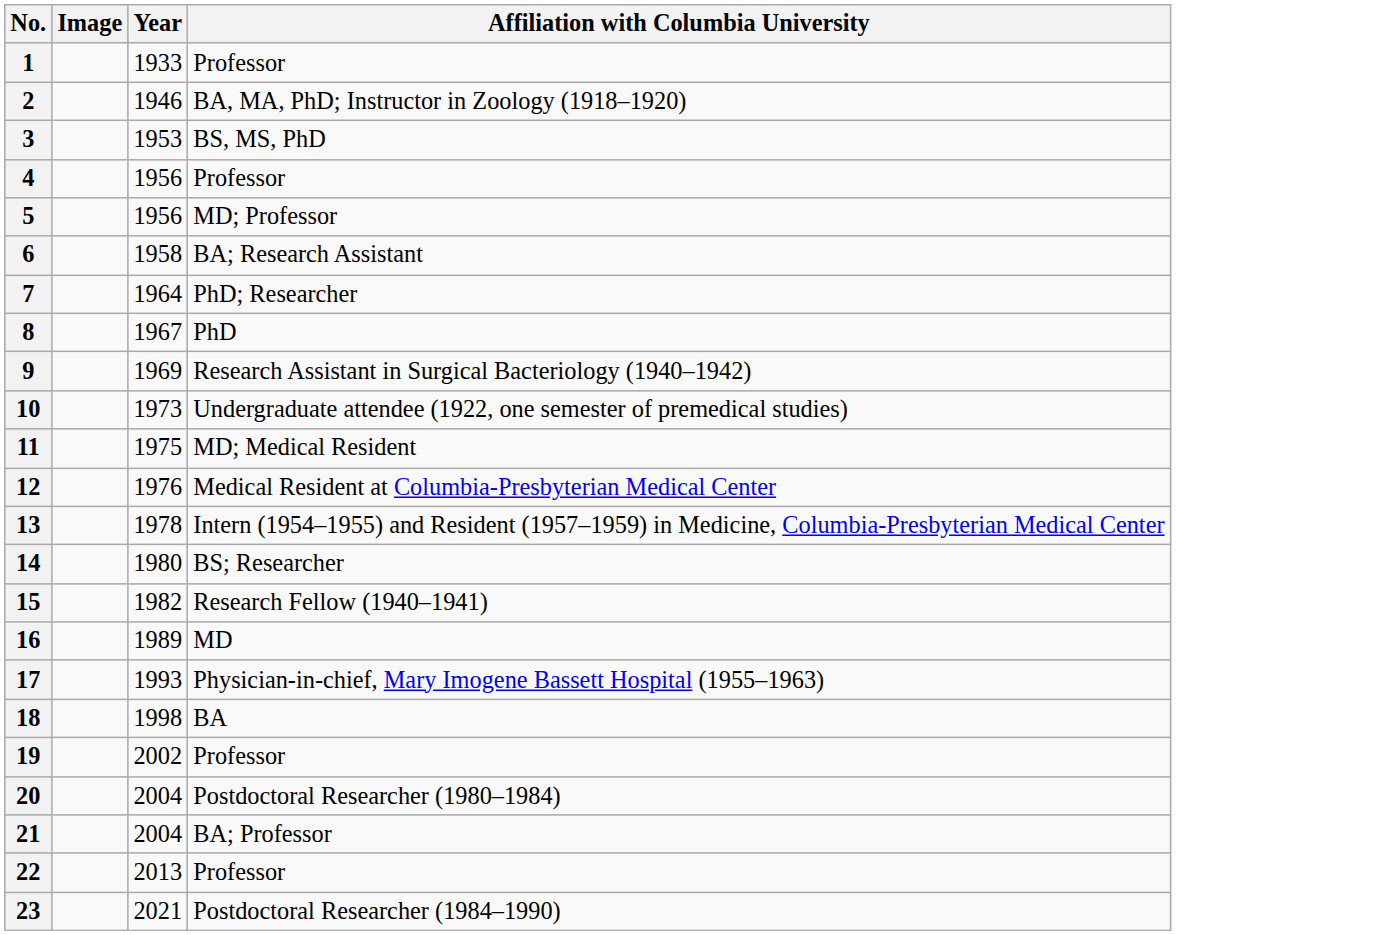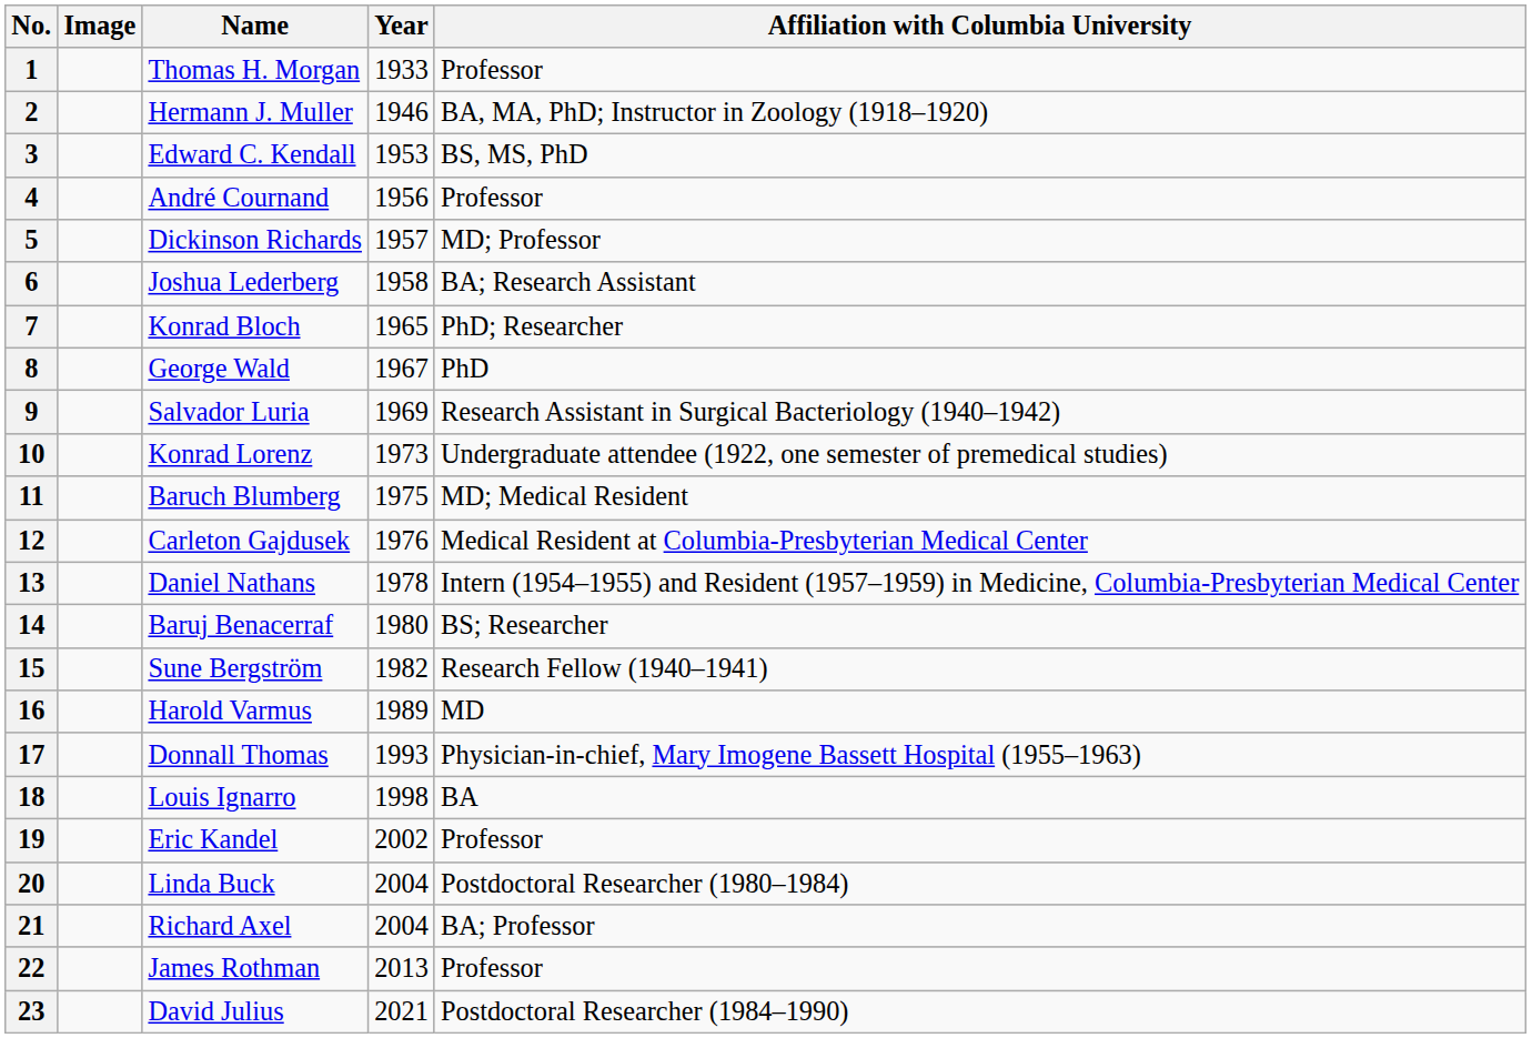+ column: Name | Thomas H. Morgan | Hermann J. Muller | Edward C. Kendall | André Cournand | Dickinson Richards | Joshua Lederberg | Konrad Bloch | George Wald | Salvador Luria | Konrad Lorenz | Baruch Blumberg | Carleton Gajdusek | Daniel Nathans | Baruj Benacerraf | Sune Bergström | Harold Varmus | Donnall Thomas | Louis Ignarro | Eric Kandel | Linda Buck | Richard Axel | James Rothman | David Julius
5 | Year: 1956 -> 1957
7 | Year: 1964 -> 1965
